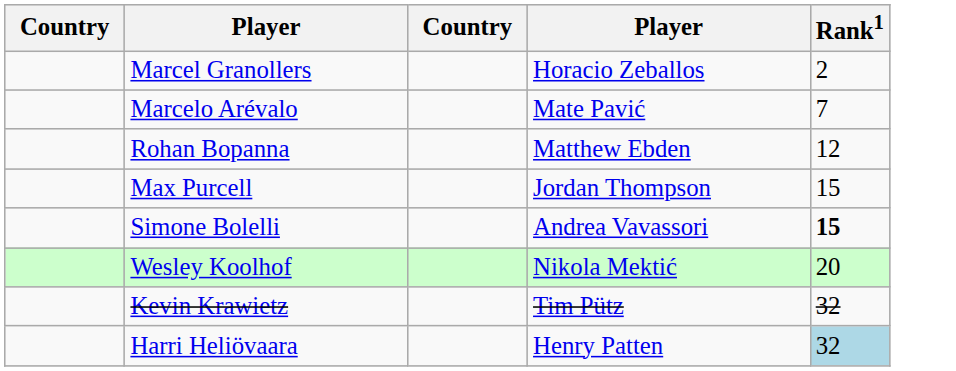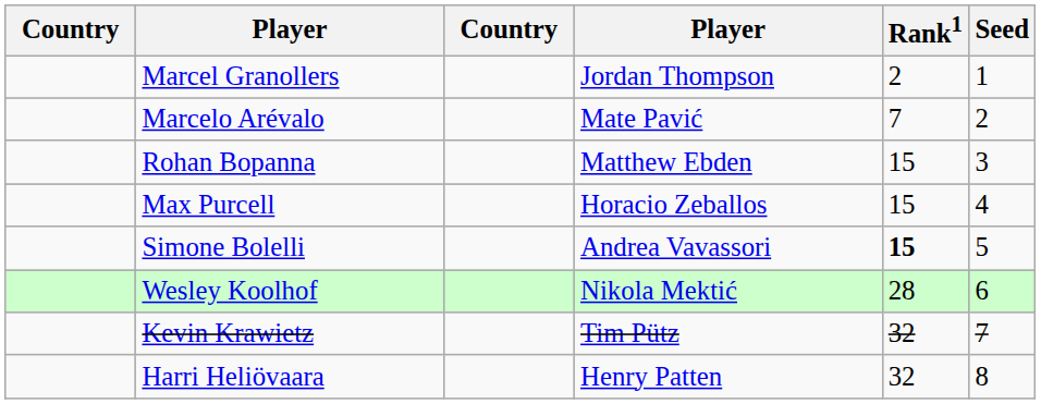+ column: Seed | 1 | 2 | 3 | 4 | 5 | 6 | 7 | 8
Marcel Granollers | column 4: Horacio Zeballos -> Jordan Thompson
Rohan Bopanna | Rank1: 12 -> 15
Max Purcell | column 4: Jordan Thompson -> Horacio Zeballos
Wesley Koolhof | Rank1: 20 -> 28
Harri Heliövaara | Rank1: lightblue background -> no background
